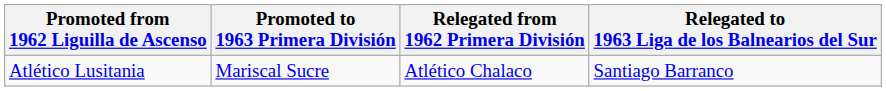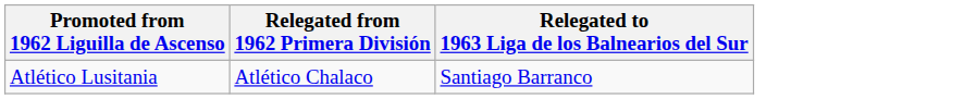- column: Promoted to 1963 Primera División | Mariscal Sucre
